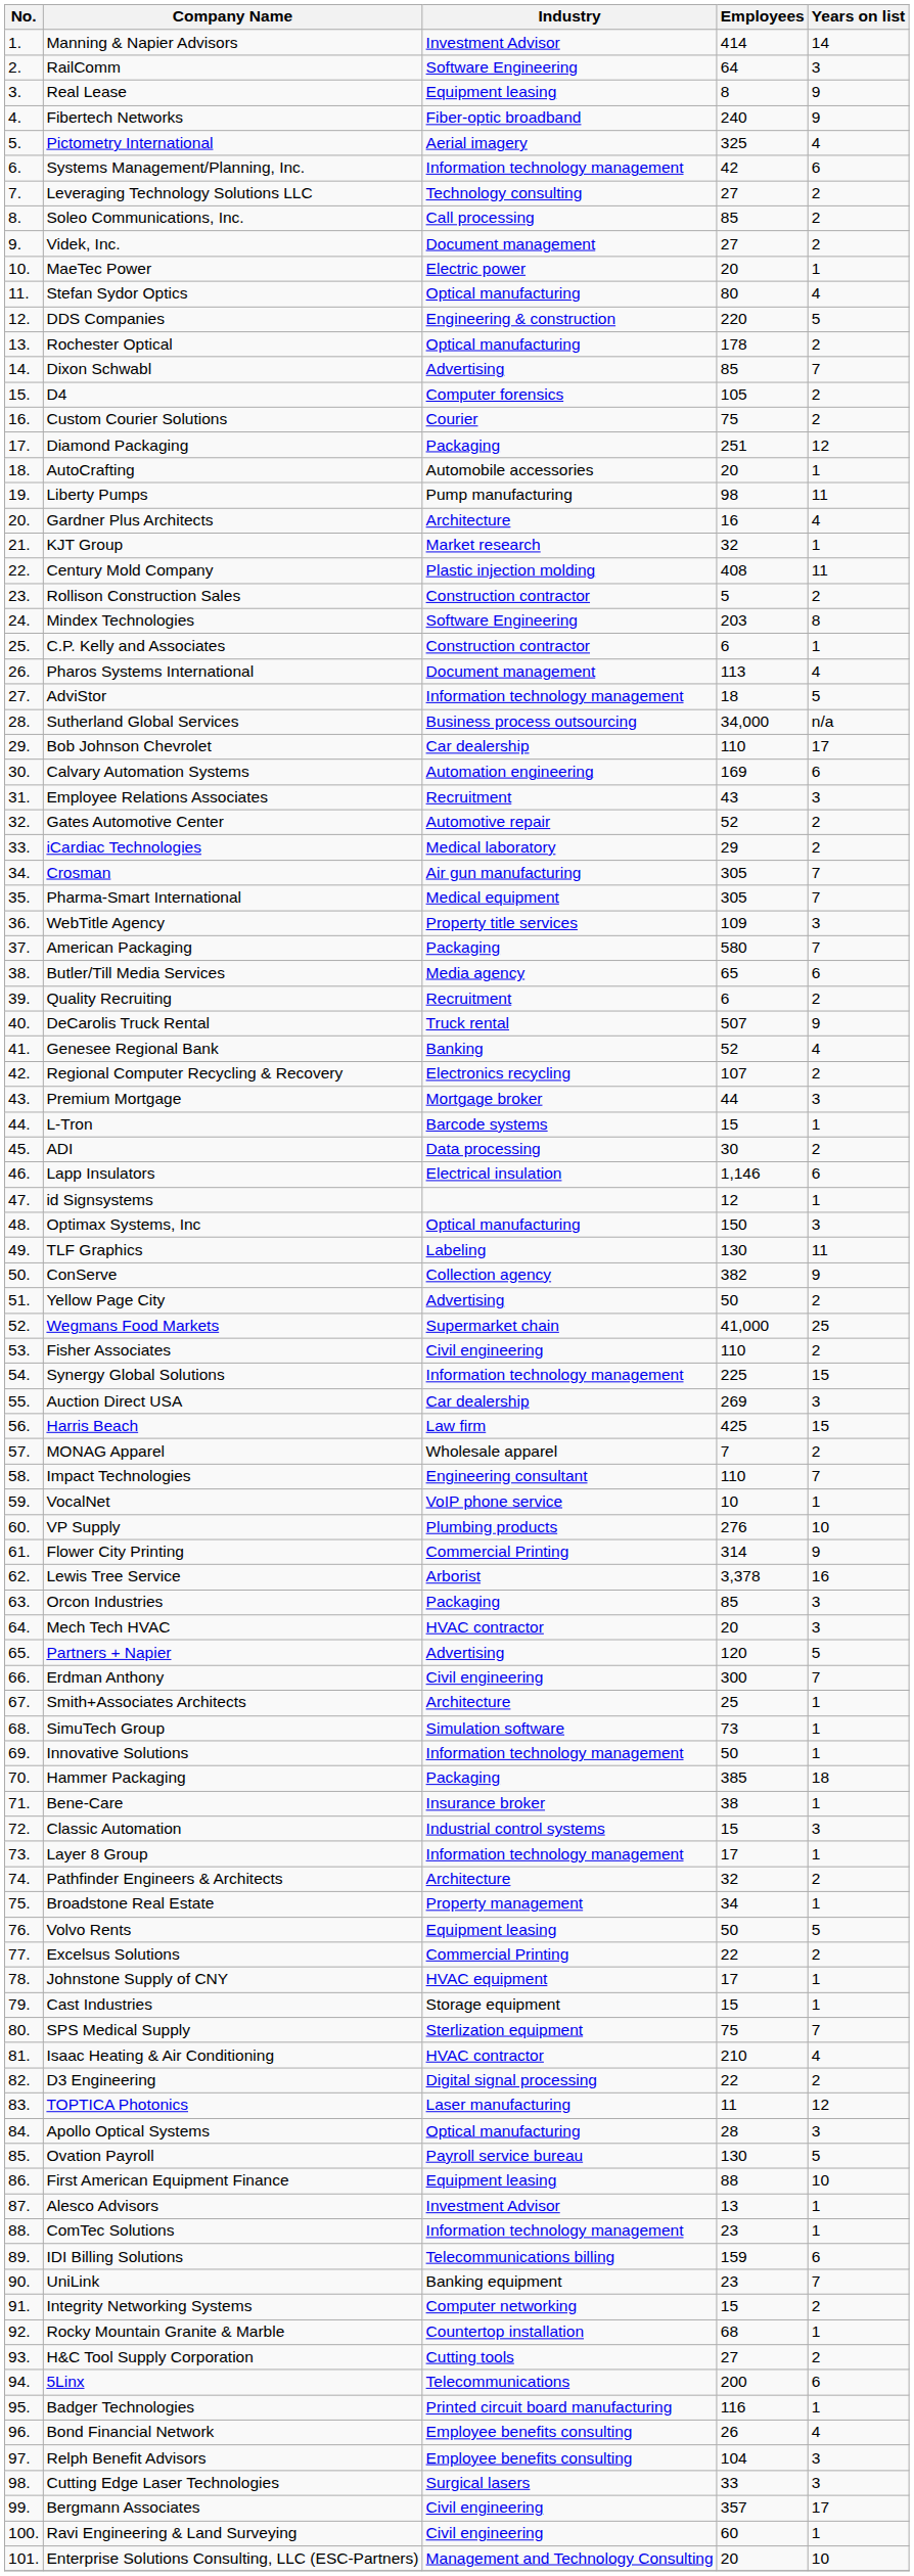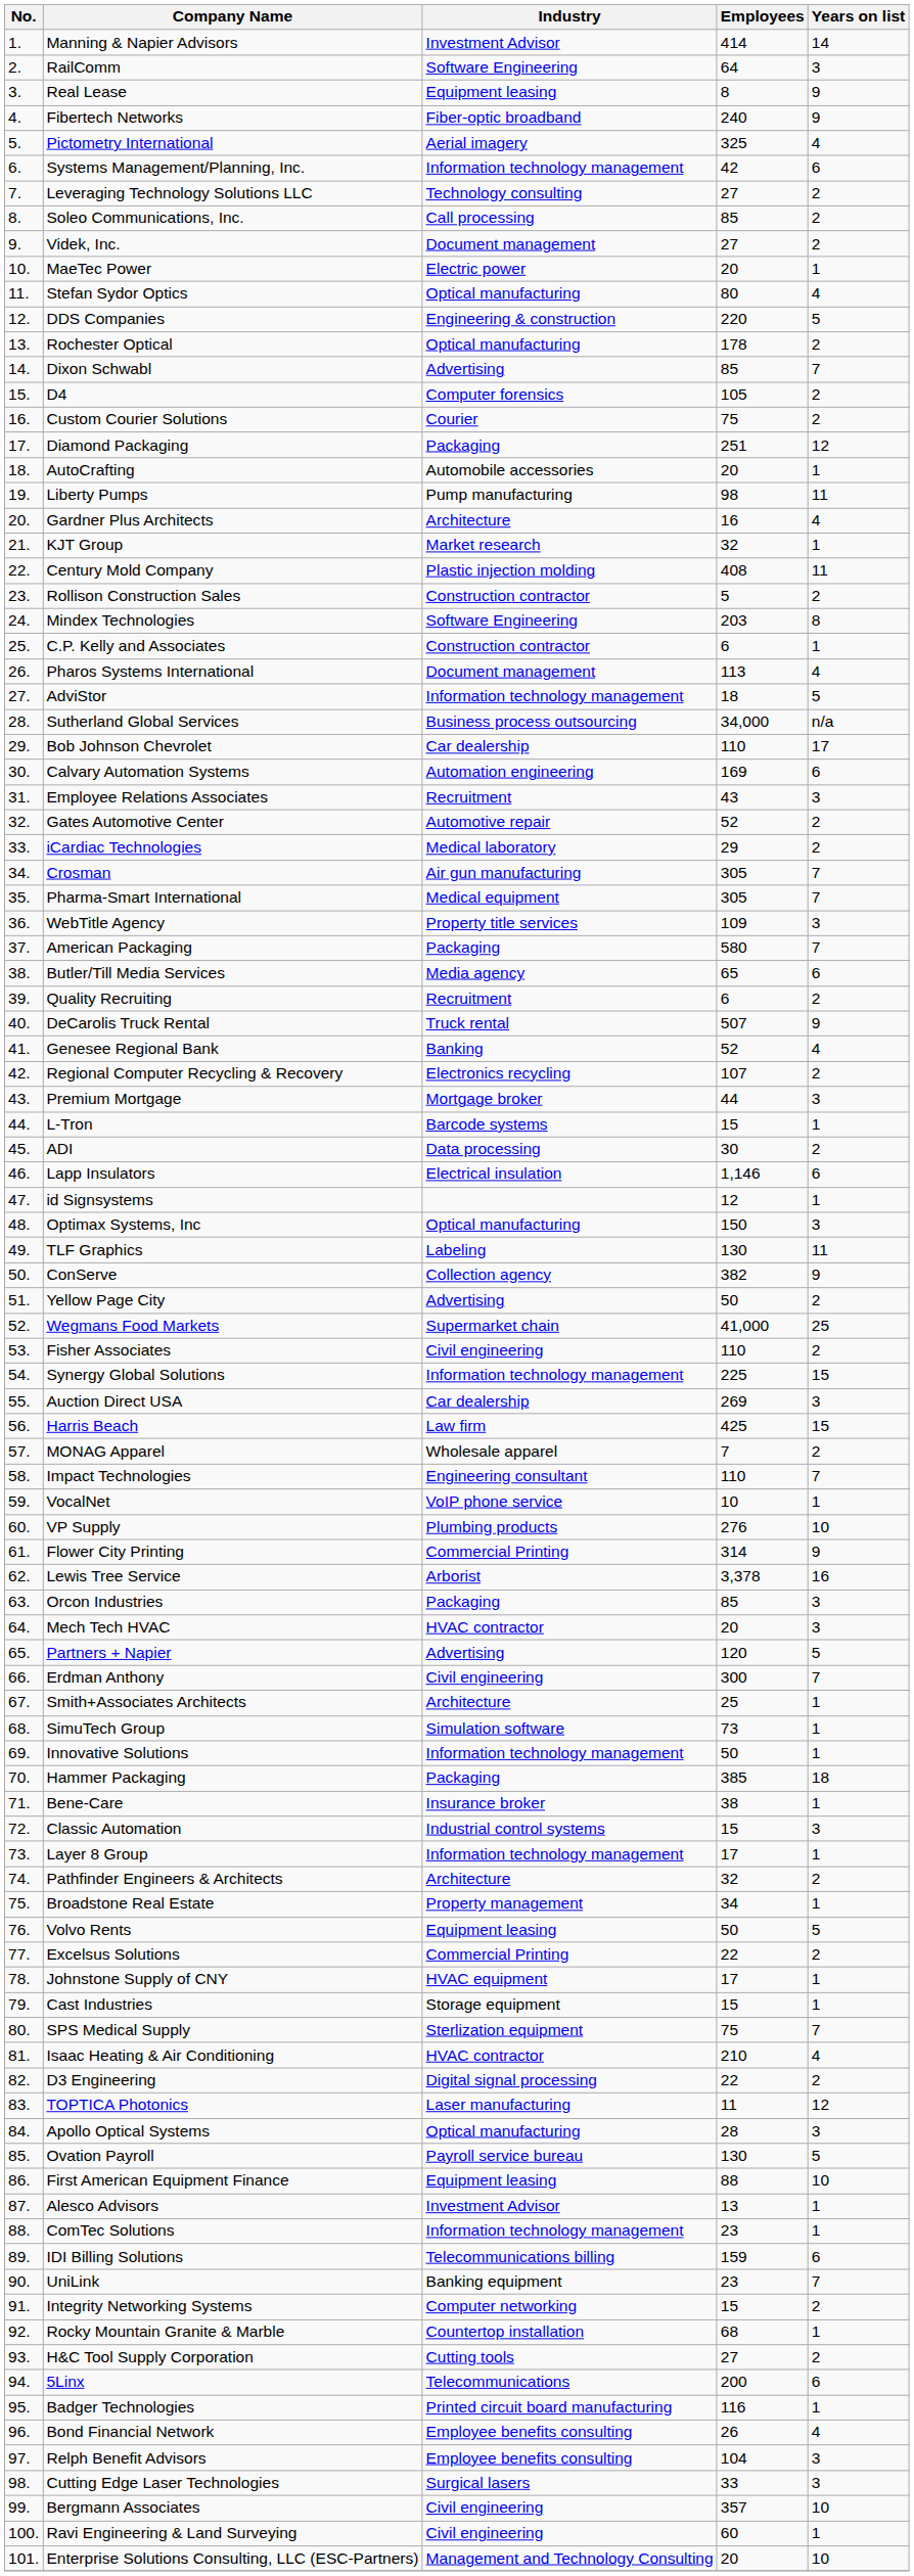Bergmann Associates | Years on list: 17 -> 10
